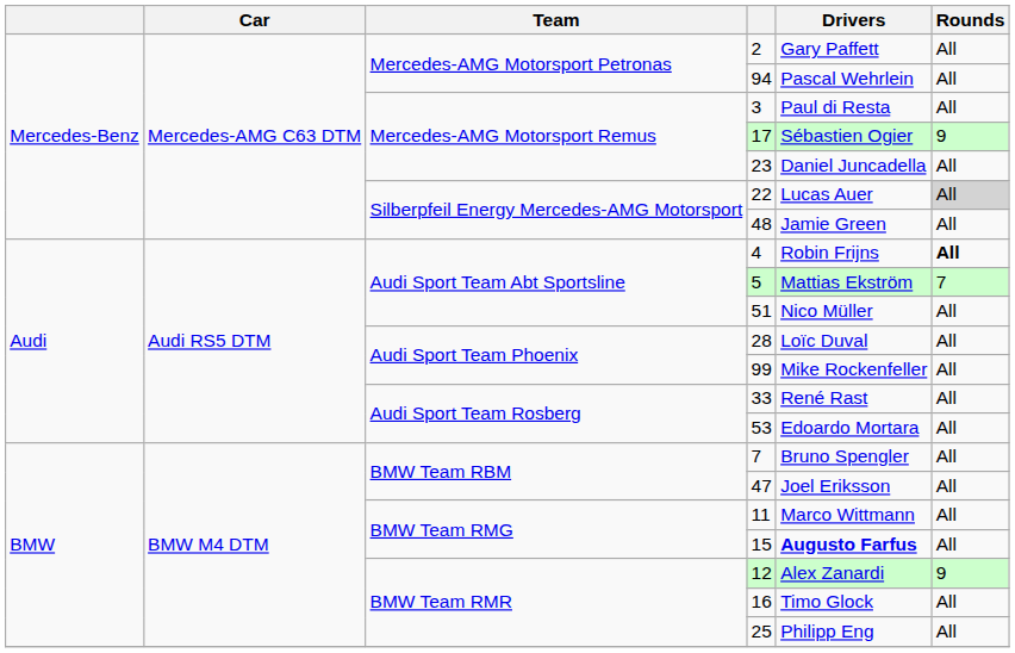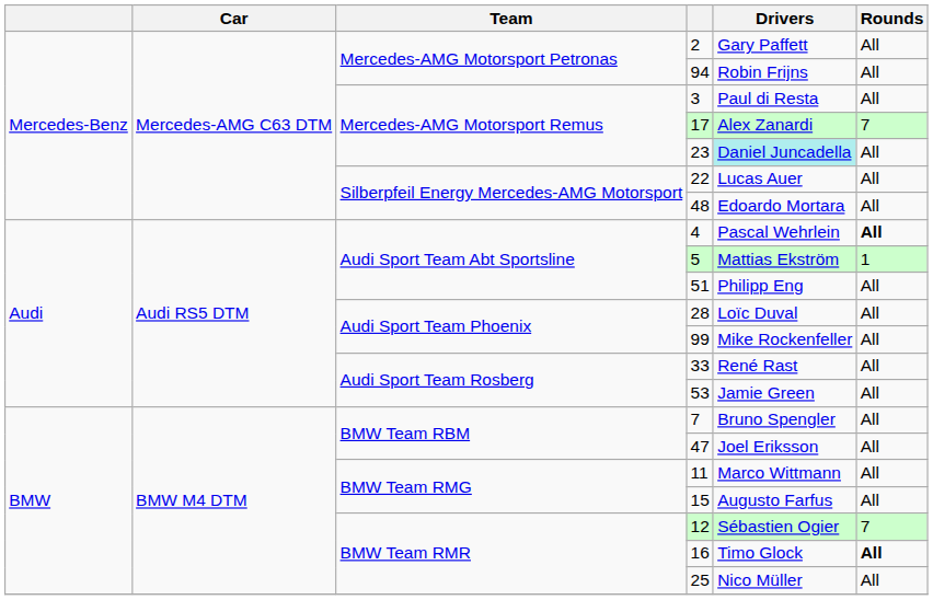94 | Drivers: Pascal Wehrlein -> Robin Frijns
17 | Drivers: Sébastien Ogier -> Alex Zanardi
17 | Rounds: 9 -> 7
23 | Drivers: no background -> paleturquoise background
22 | Rounds: lightgrey background -> no background
48 | Drivers: Jamie Green -> Edoardo Mortara
4 | Drivers: Robin Frijns -> Pascal Wehrlein
5 | Rounds: 7 -> 1
51 | Drivers: Nico Müller -> Philipp Eng
53 | Drivers: Edoardo Mortara -> Jamie Green
15 | Drivers: bold -> normal
12 | Drivers: Alex Zanardi -> Sébastien Ogier
12 | Rounds: 9 -> 7
16 | Rounds: normal -> bold
25 | Drivers: Philipp Eng -> Nico Müller
